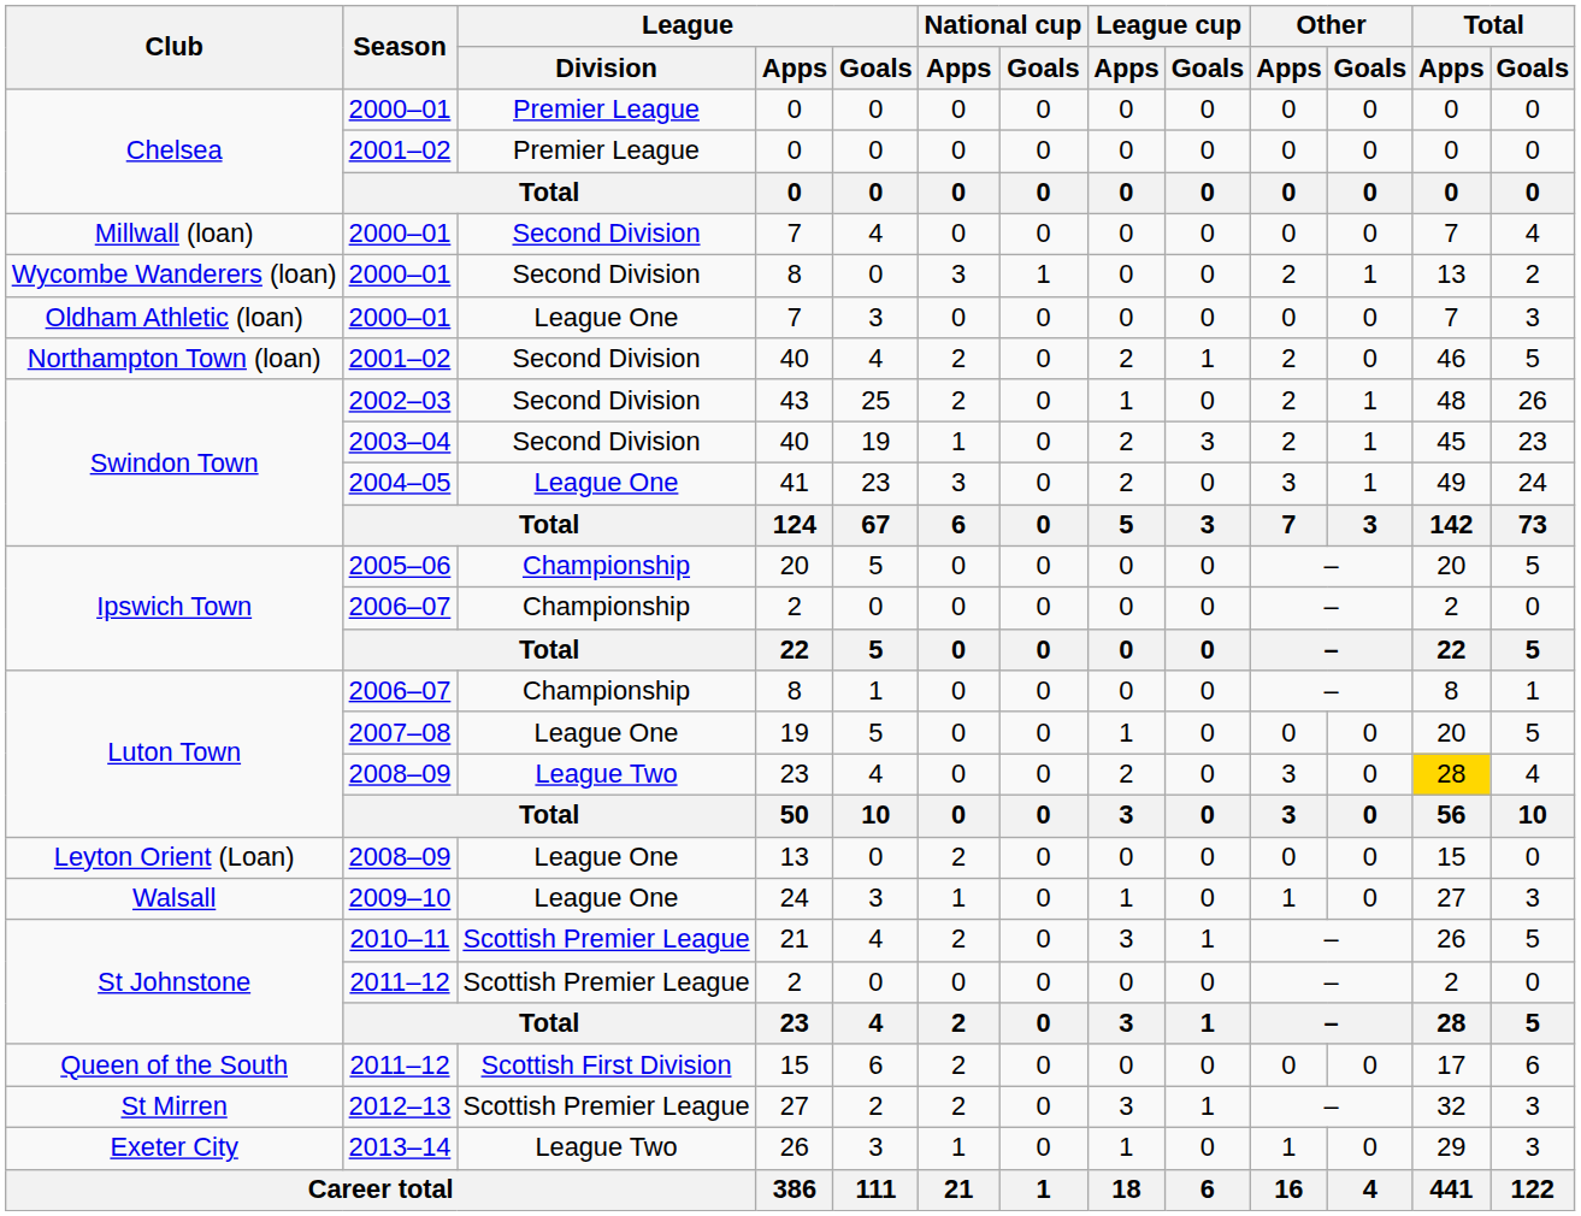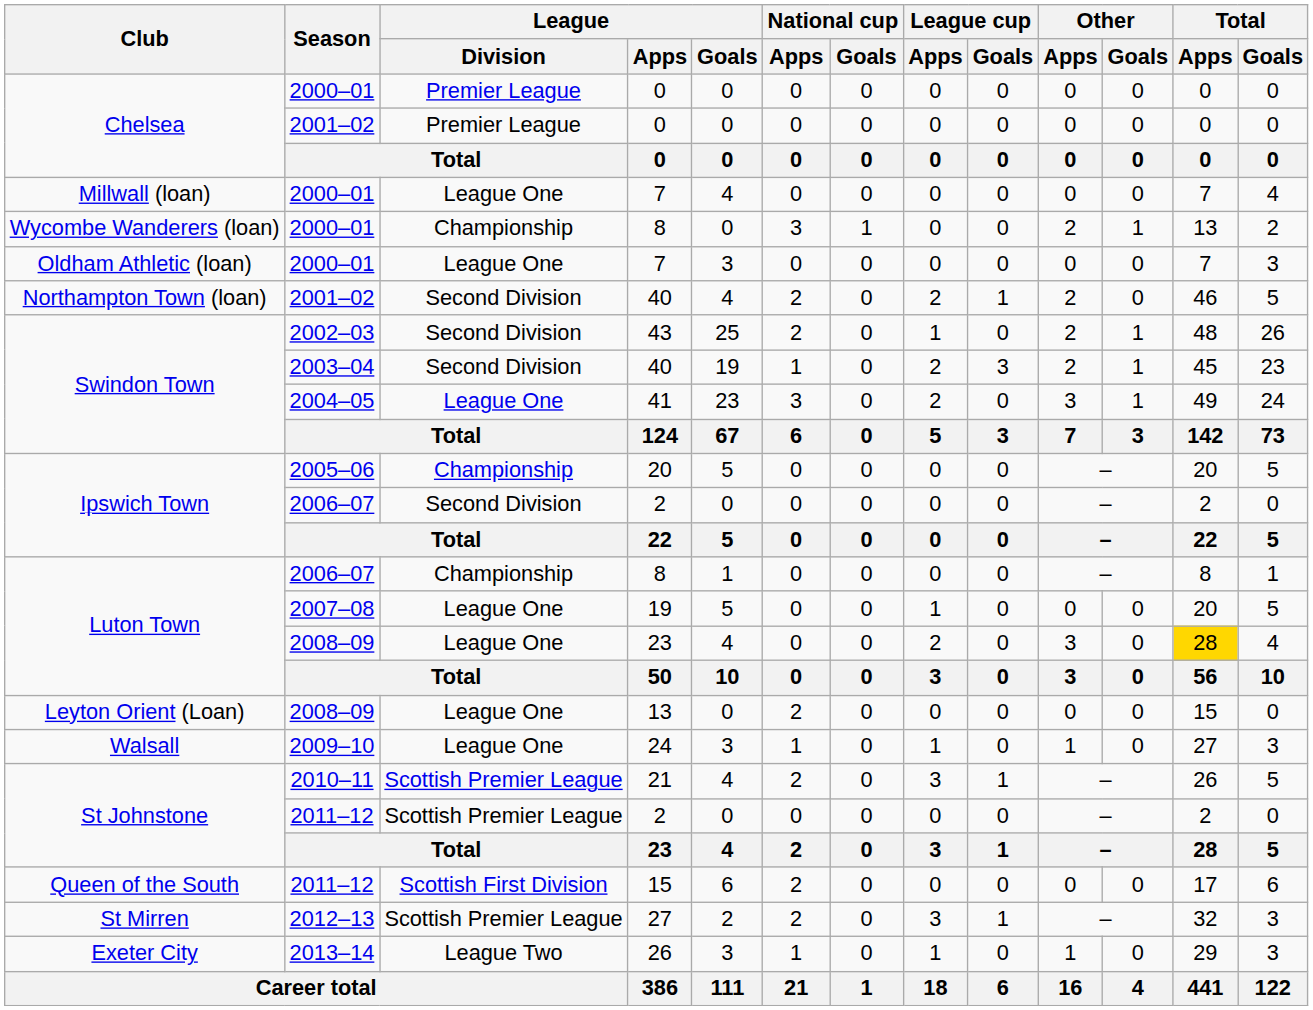Millwall (loan) / 7 | League / Division: Second Division -> League One
Wycombe Wanderers (loan) / 8 | League / Division: Second Division -> Championship
Ipswich Town / 2 | League / Division: Championship -> Second Division
Luton Town / 23 | League / Division: League Two -> League One
